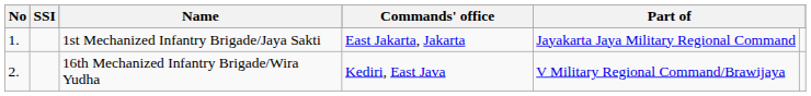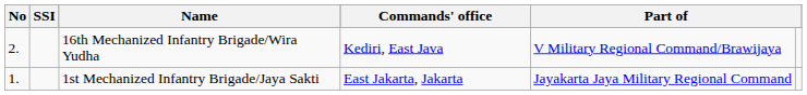rows swapped: 1st Mechanized Infantry Brigade/Jaya Sakti <-> 16th Mechanized Infantry Brigade/Wira Yudha
